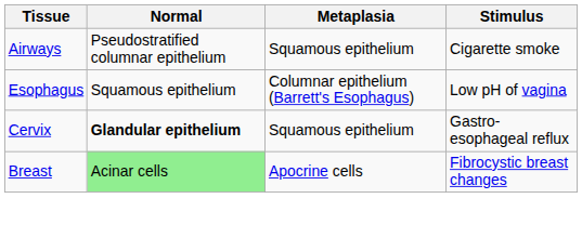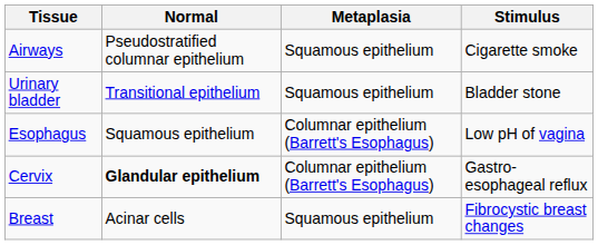+ row: Urinary bladder | Transitional epithelium | Squamous epithelium | Bladder stone
Cervix | Metaplasia: Squamous epithelium -> Columnar epithelium (Barrett's Esophagus)
Breast | Normal: lightgreen background -> no background
Breast | Metaplasia: Apocrine cells -> Squamous epithelium
